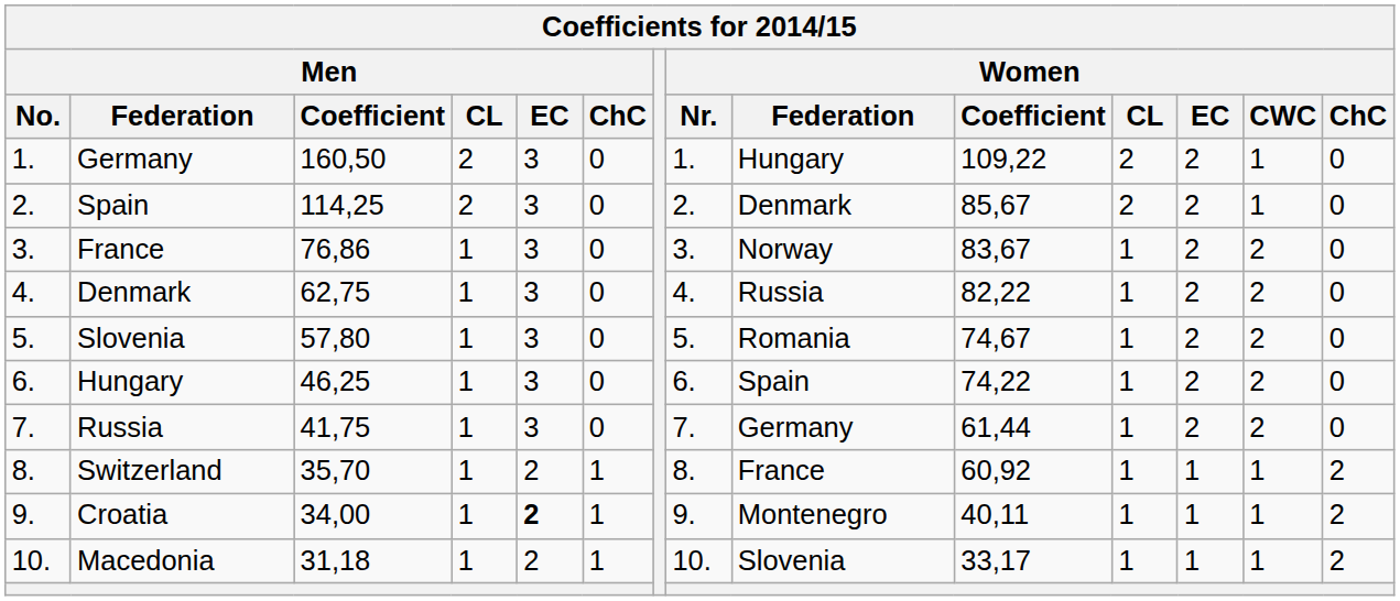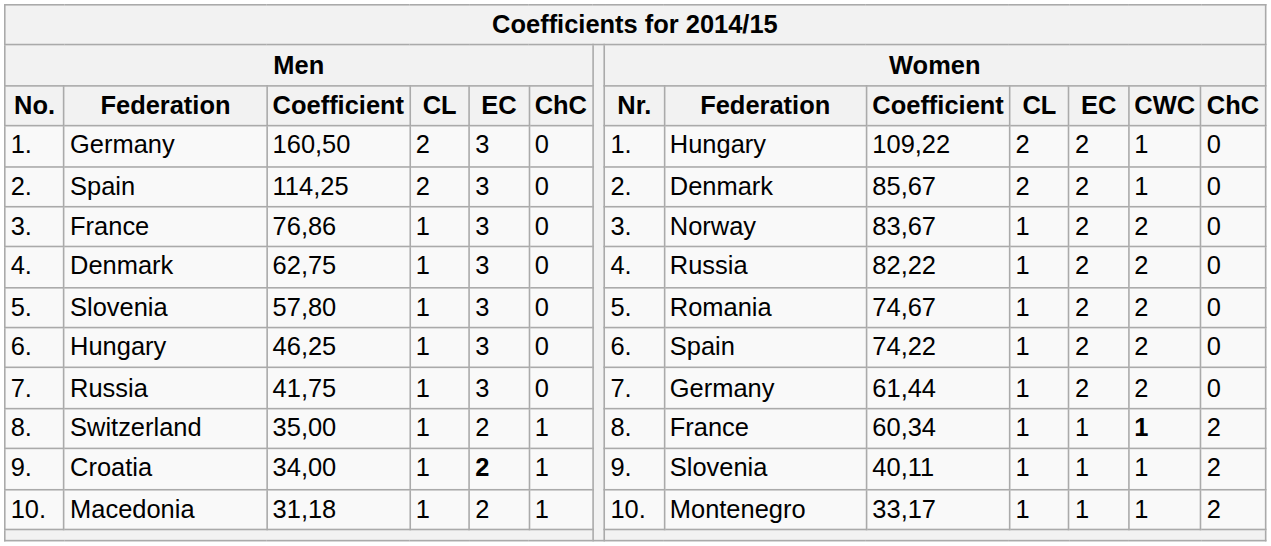Switzerland | Men / Coefficient: 35,70 -> 35,00
Switzerland | Women / Coefficient: 60,92 -> 60,34
Switzerland | Women / CWC: normal -> bold
Croatia | Women / Federation: Montenegro -> Slovenia
Macedonia | Women / Federation: Slovenia -> Montenegro
